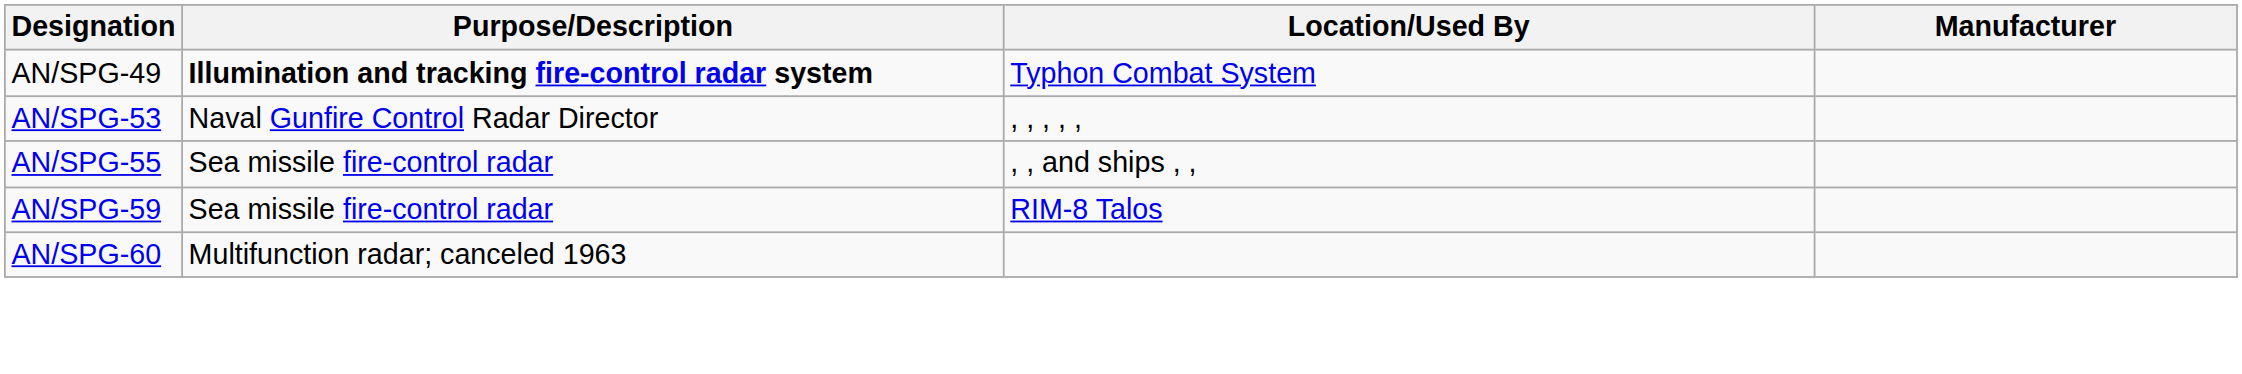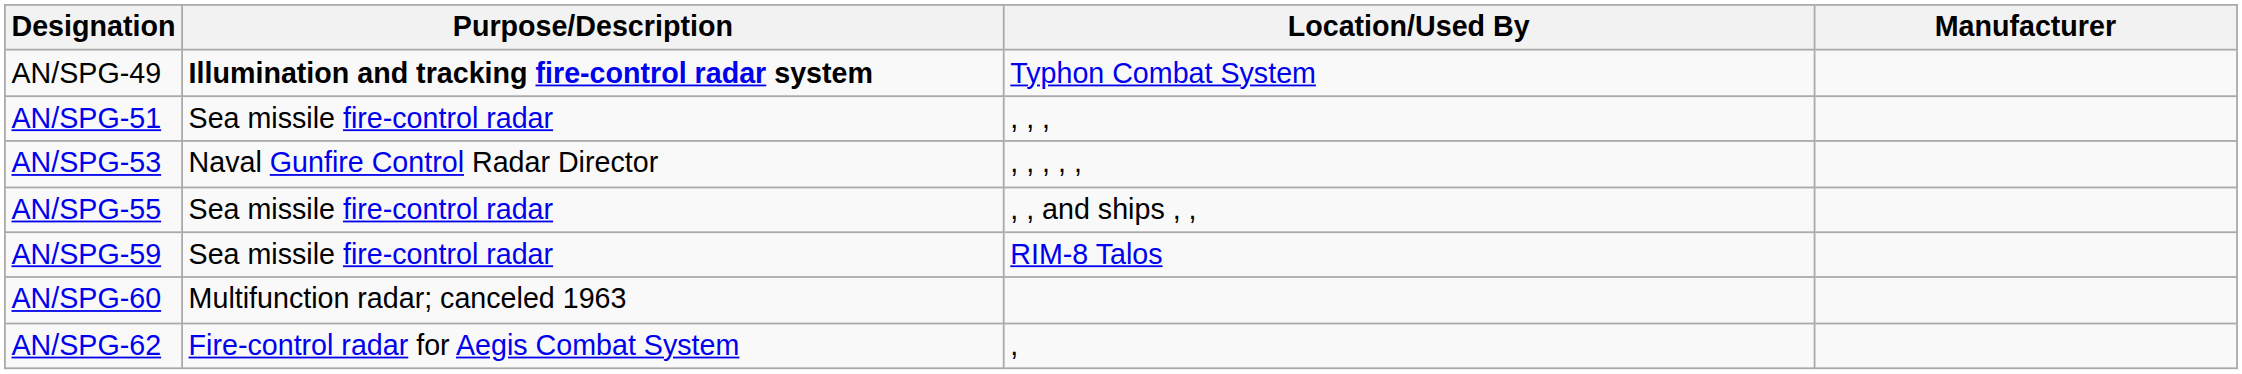+ row: AN/SPG-51 | Sea missile fire-control radar | , , ,
+ row: AN/SPG-62 | Fire-control radar for Aegis Combat System | ,
